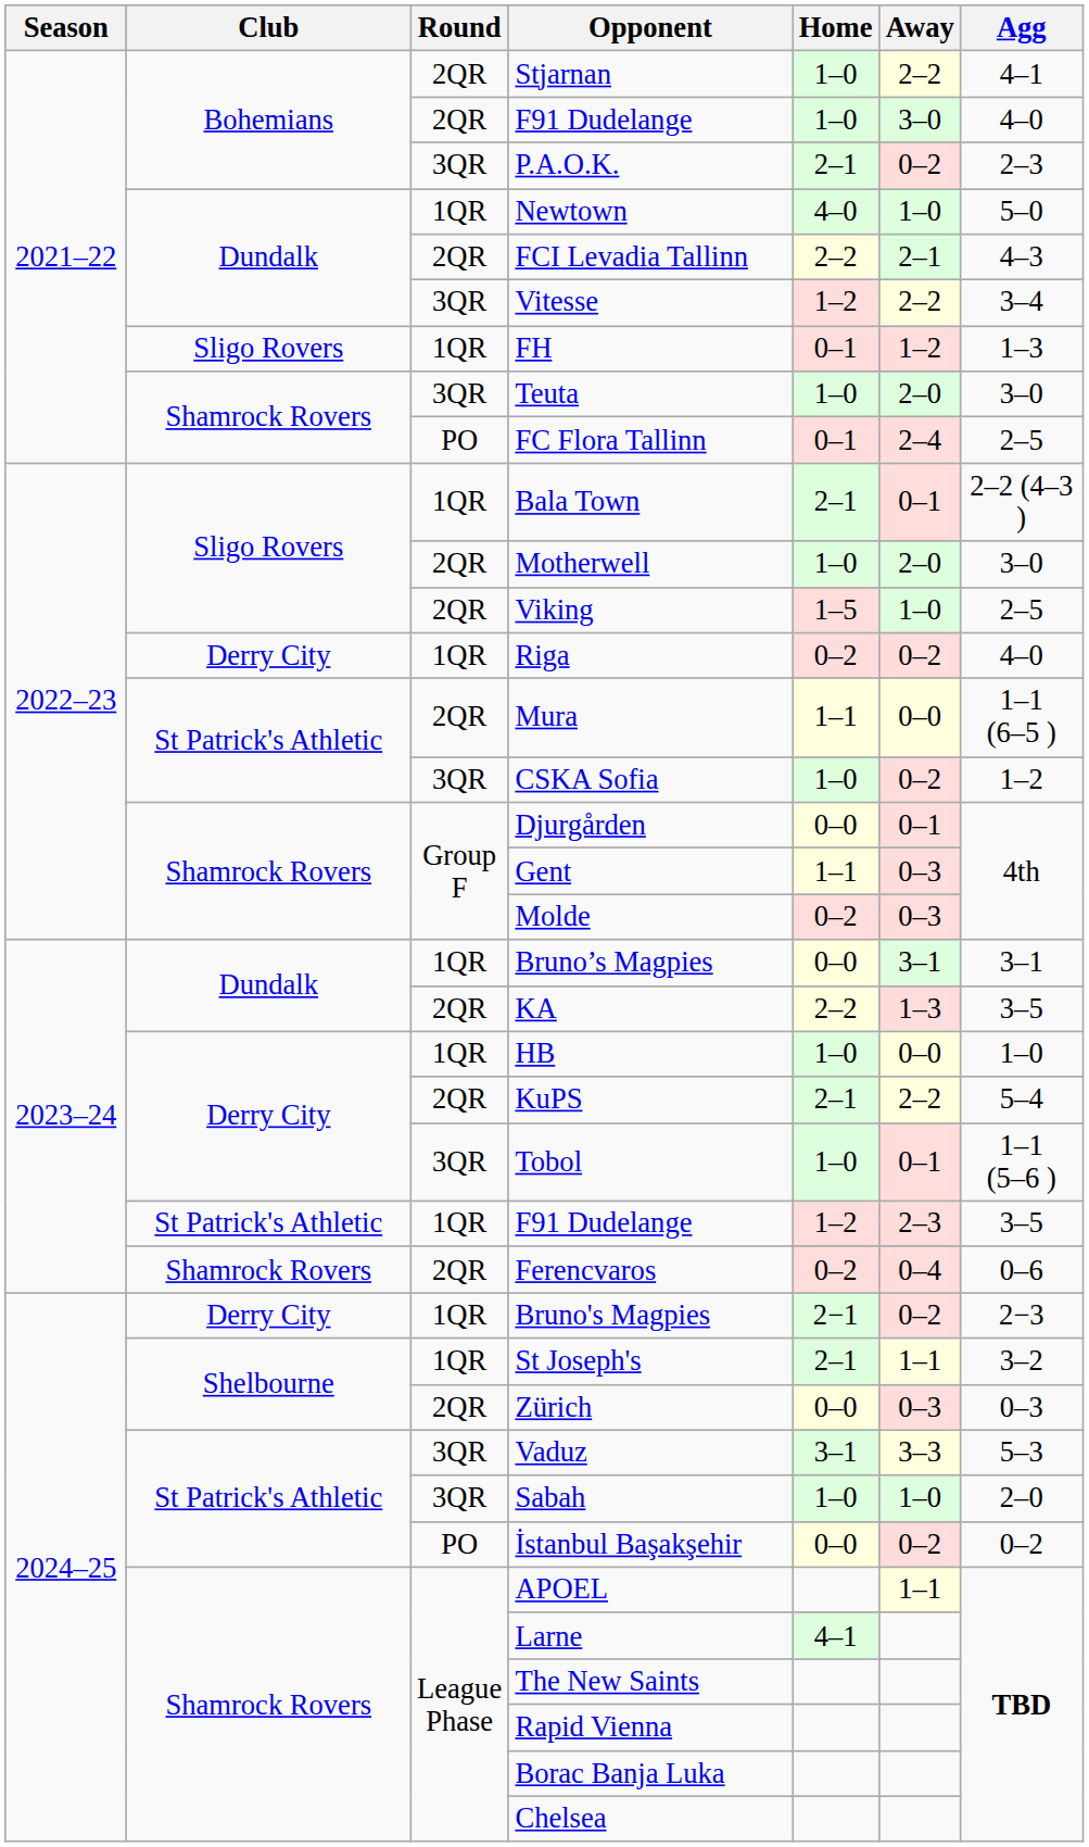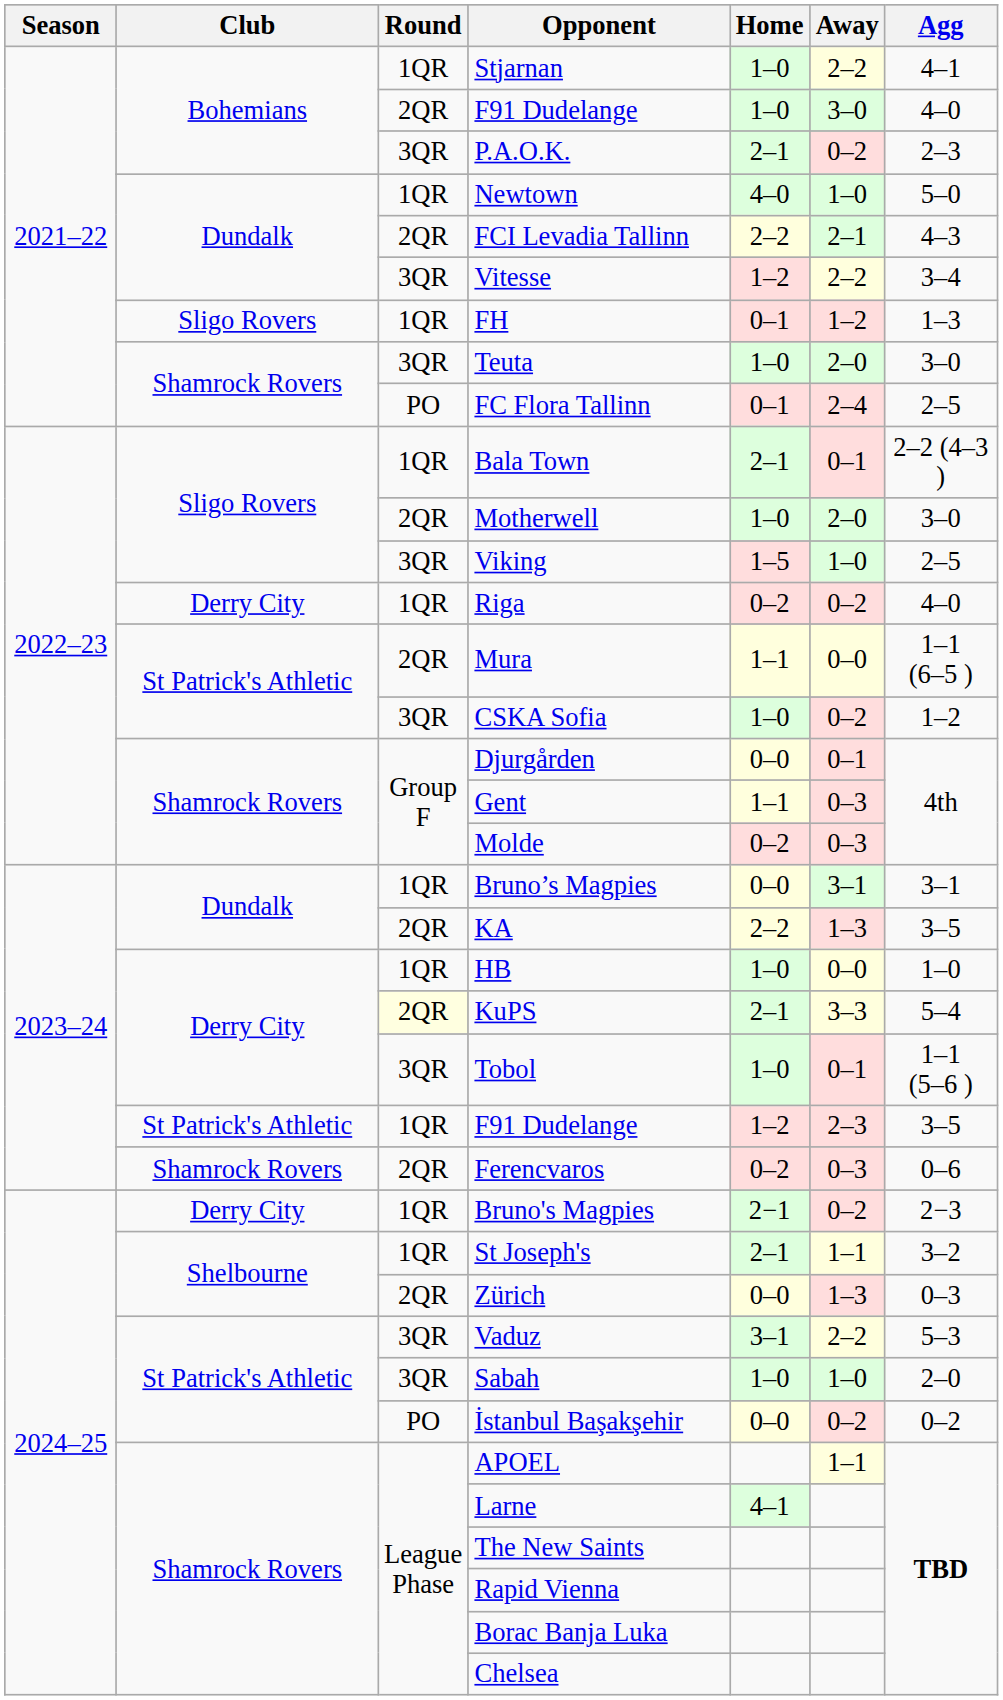Stjarnan | Round: 2QR -> 1QR
Viking | Round: 2QR -> 3QR
KuPS | Round: no background -> lightyellow background
KuPS | Away: 2–2 -> 3–3
Ferencvaros | Away: 0–4 -> 0–3
Zürich | Away: 0–3 -> 1–3
Vaduz | Away: 3–3 -> 2–2
